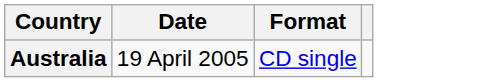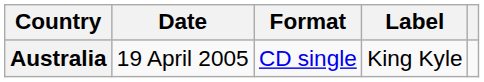+ column: Label | King Kyle
